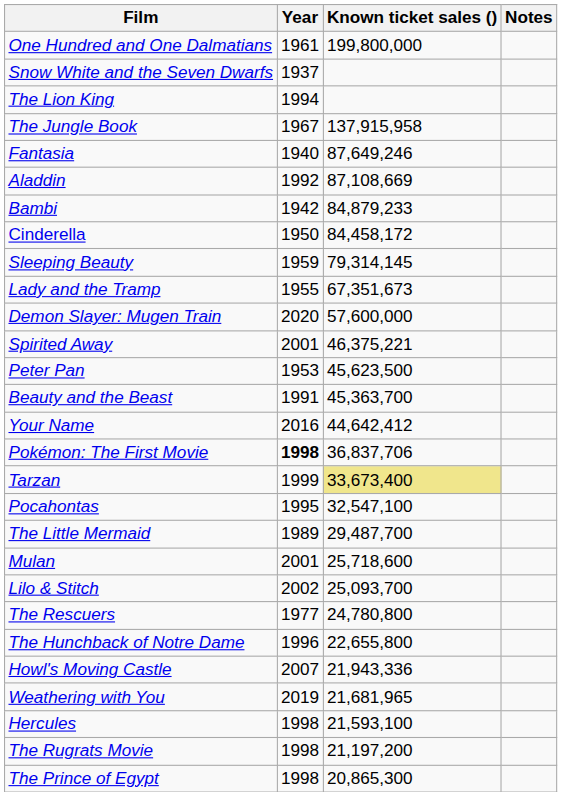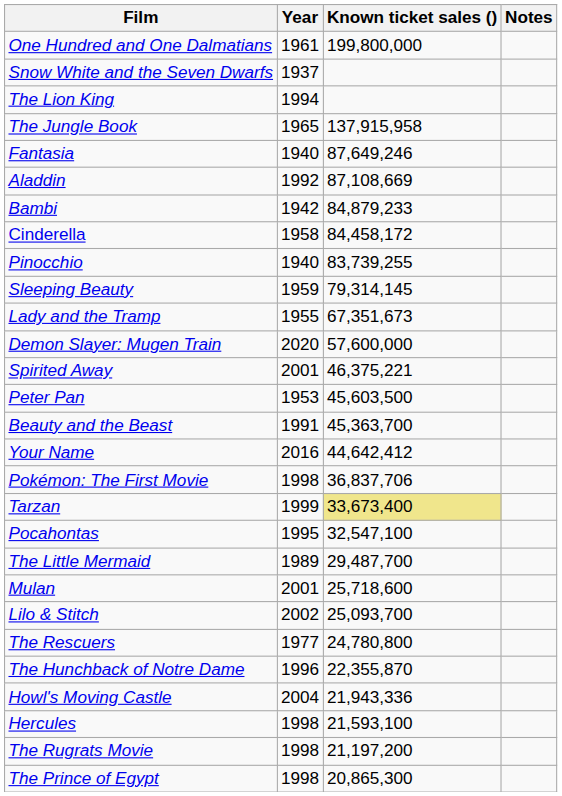The Jungle Book | Year: 1967 -> 1965
Cinderella | Year: 1950 -> 1958
+ row: Pinocchio | 1940 | 83,739,255
Peter Pan | Known ticket sales (): 45,623,500 -> 45,603,500
Pokémon: The First Movie | Year: bold -> normal
The Hunchback of Notre Dame | Known ticket sales (): 22,655,800 -> 22,355,870
Howl's Moving Castle | Year: 2007 -> 2004
- row: Weathering with You | 2019 | 21,681,965
